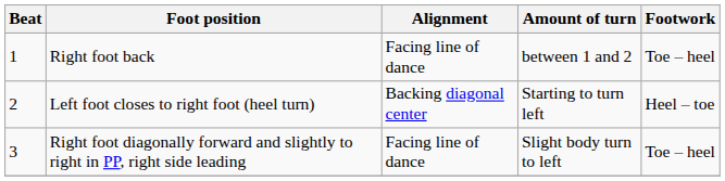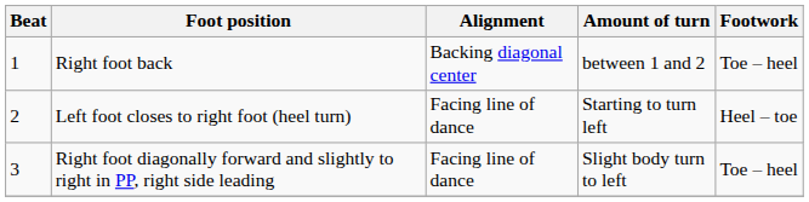Right foot back | Alignment: Facing line of dance -> Backing diagonal center
Left foot closes to right foot (heel turn) | Alignment: Backing diagonal center -> Facing line of dance
